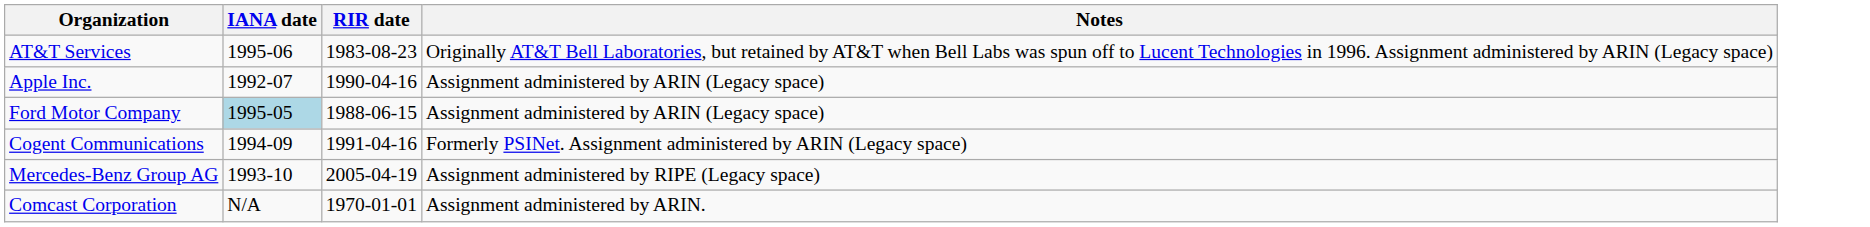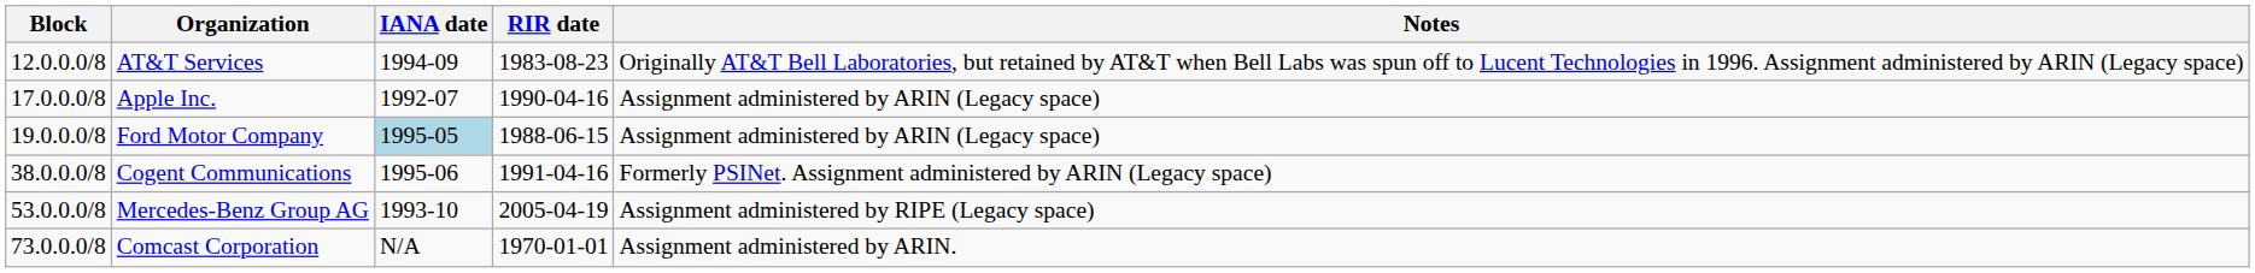+ column: Block | 12.0.0.0/8 | 17.0.0.0/8 | 19.0.0.0/8 | 38.0.0.0/8 | 53.0.0.0/8 | 73.0.0.0/8
AT&T Services | IANA date: 1995-06 -> 1994-09
Cogent Communications | IANA date: 1994-09 -> 1995-06
